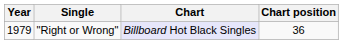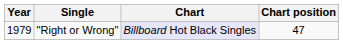"Right or Wrong" | Chart position: 36 -> 47
